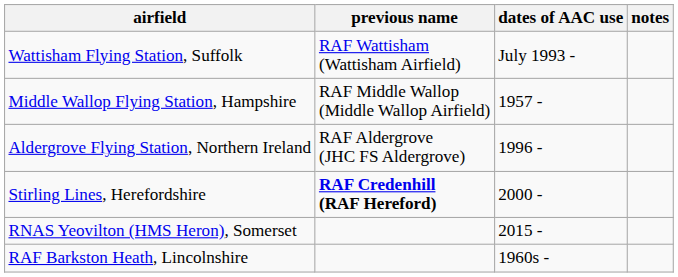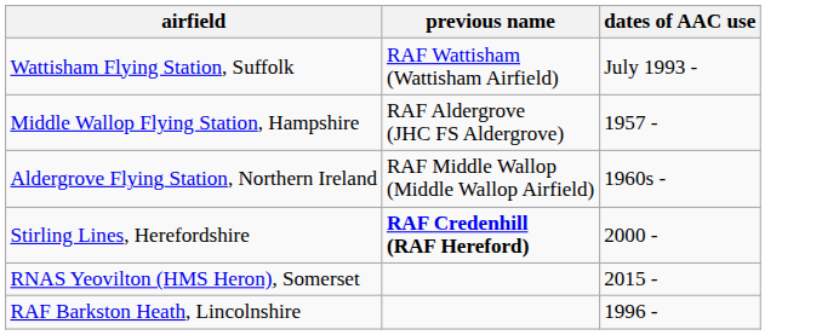- column: notes
Middle Wallop Flying Station, Hampshire | previous name: RAF Middle Wallop (Middle Wallop Airfield) -> RAF Aldergrove (JHC FS Aldergrove)
Aldergrove Flying Station, Northern Ireland | previous name: RAF Aldergrove (JHC FS Aldergrove) -> RAF Middle Wallop (Middle Wallop Airfield)
Aldergrove Flying Station, Northern Ireland | dates of AAC use: 1996 - -> 1960s -
RAF Barkston Heath, Lincolnshire | dates of AAC use: 1960s - -> 1996 -
